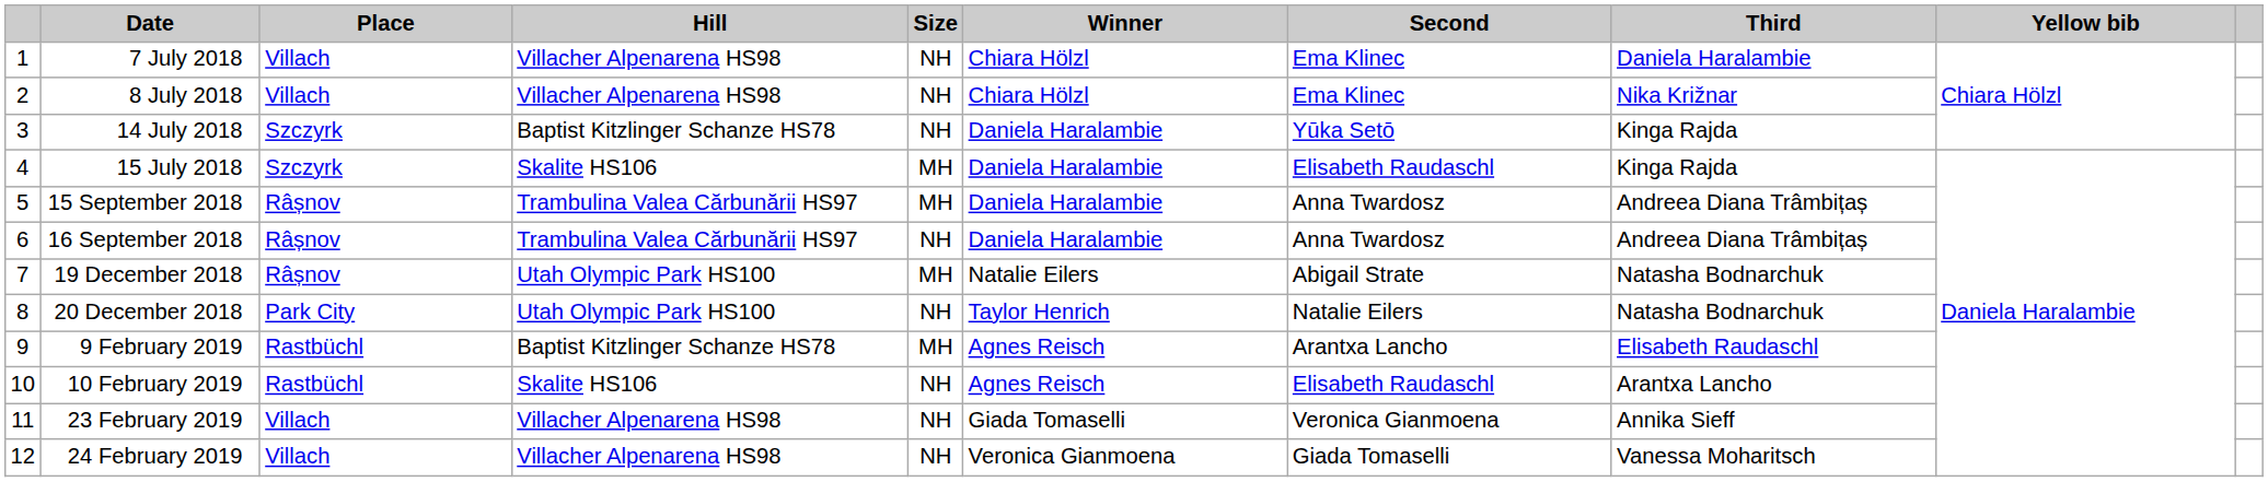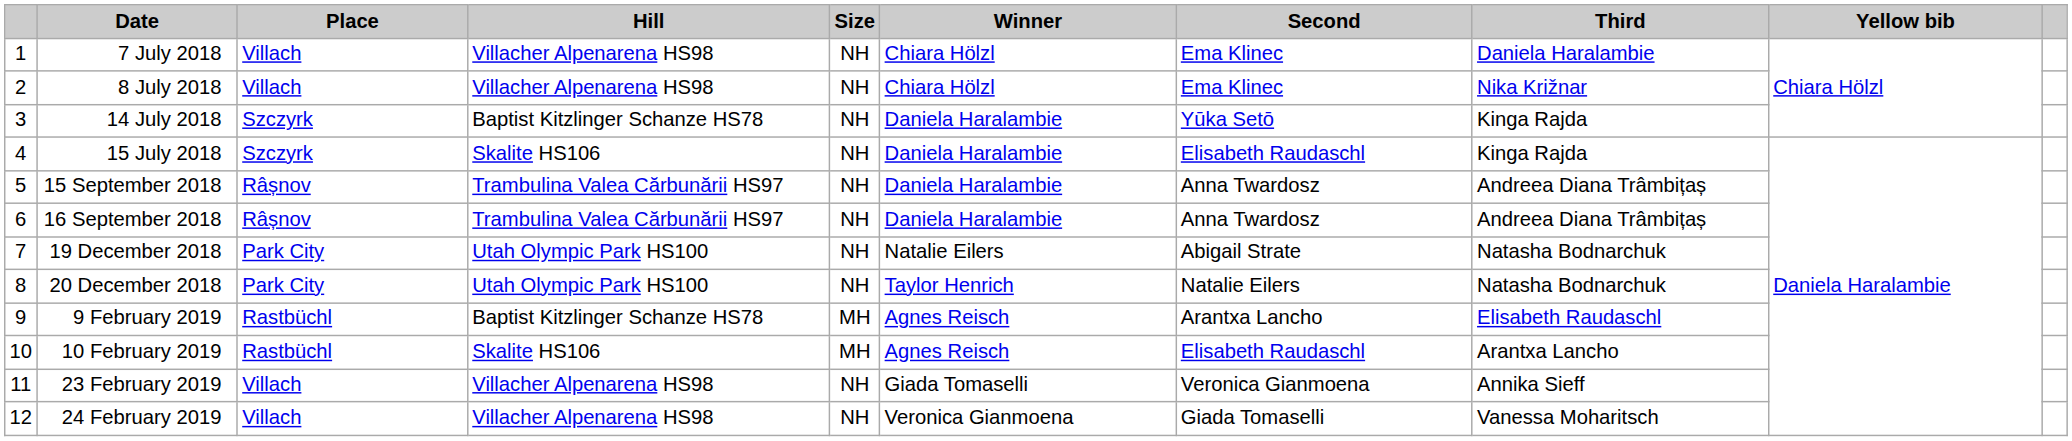15 July 2018 | Size: MH -> NH
15 September 2018 | Size: MH -> NH
19 December 2018 | Place: Râșnov -> Park City
19 December 2018 | Size: MH -> NH
10 February 2019 | Size: NH -> MH
